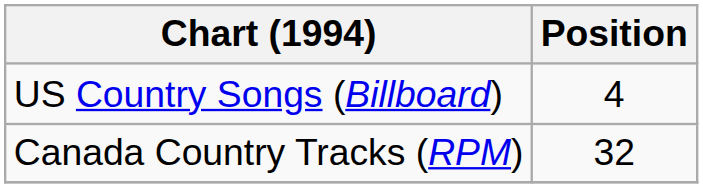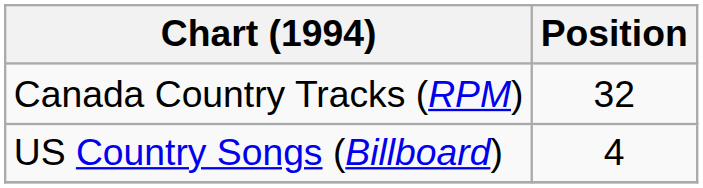rows swapped: Canada Country Tracks (RPM) <-> US Country Songs (Billboard)
